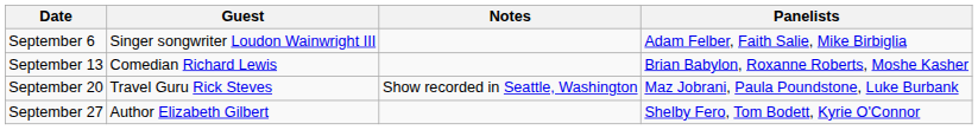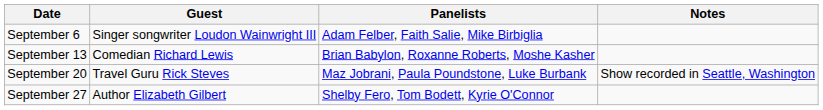columns swapped: Panelists <-> Notes
